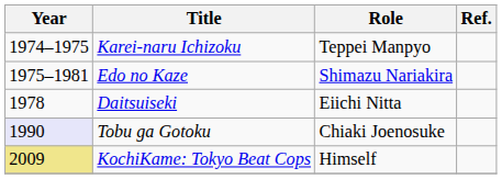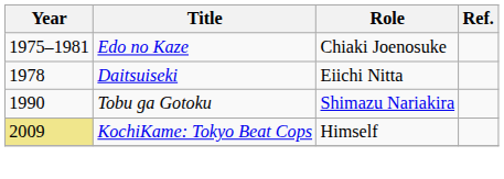- row: 1974–1975 | Karei-naru Ichizoku | Teppei Manpyo
Edo no Kaze | Role: Shimazu Nariakira -> Chiaki Joenosuke
Tobu ga Gotoku | Year: lavender background -> no background
Tobu ga Gotoku | Role: Chiaki Joenosuke -> Shimazu Nariakira
